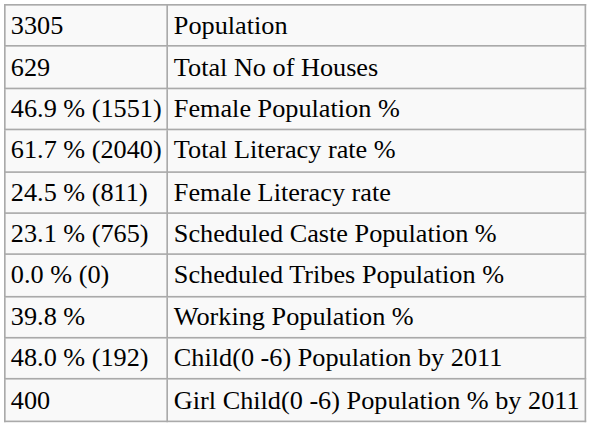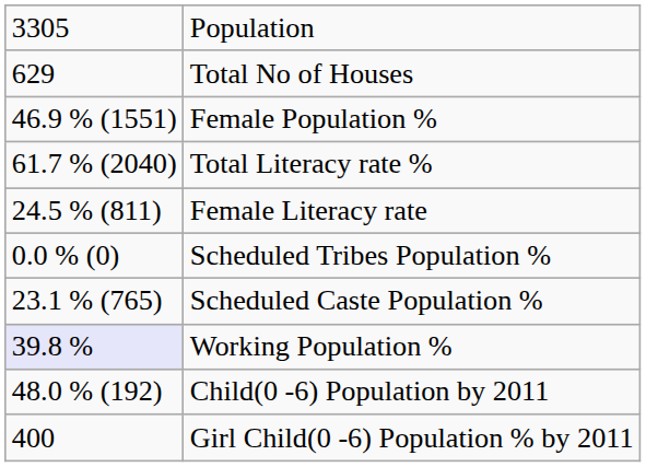rows swapped: Scheduled Tribes Population % <-> Scheduled Caste Population %
Working Population % | column 1: no background -> lavender background
